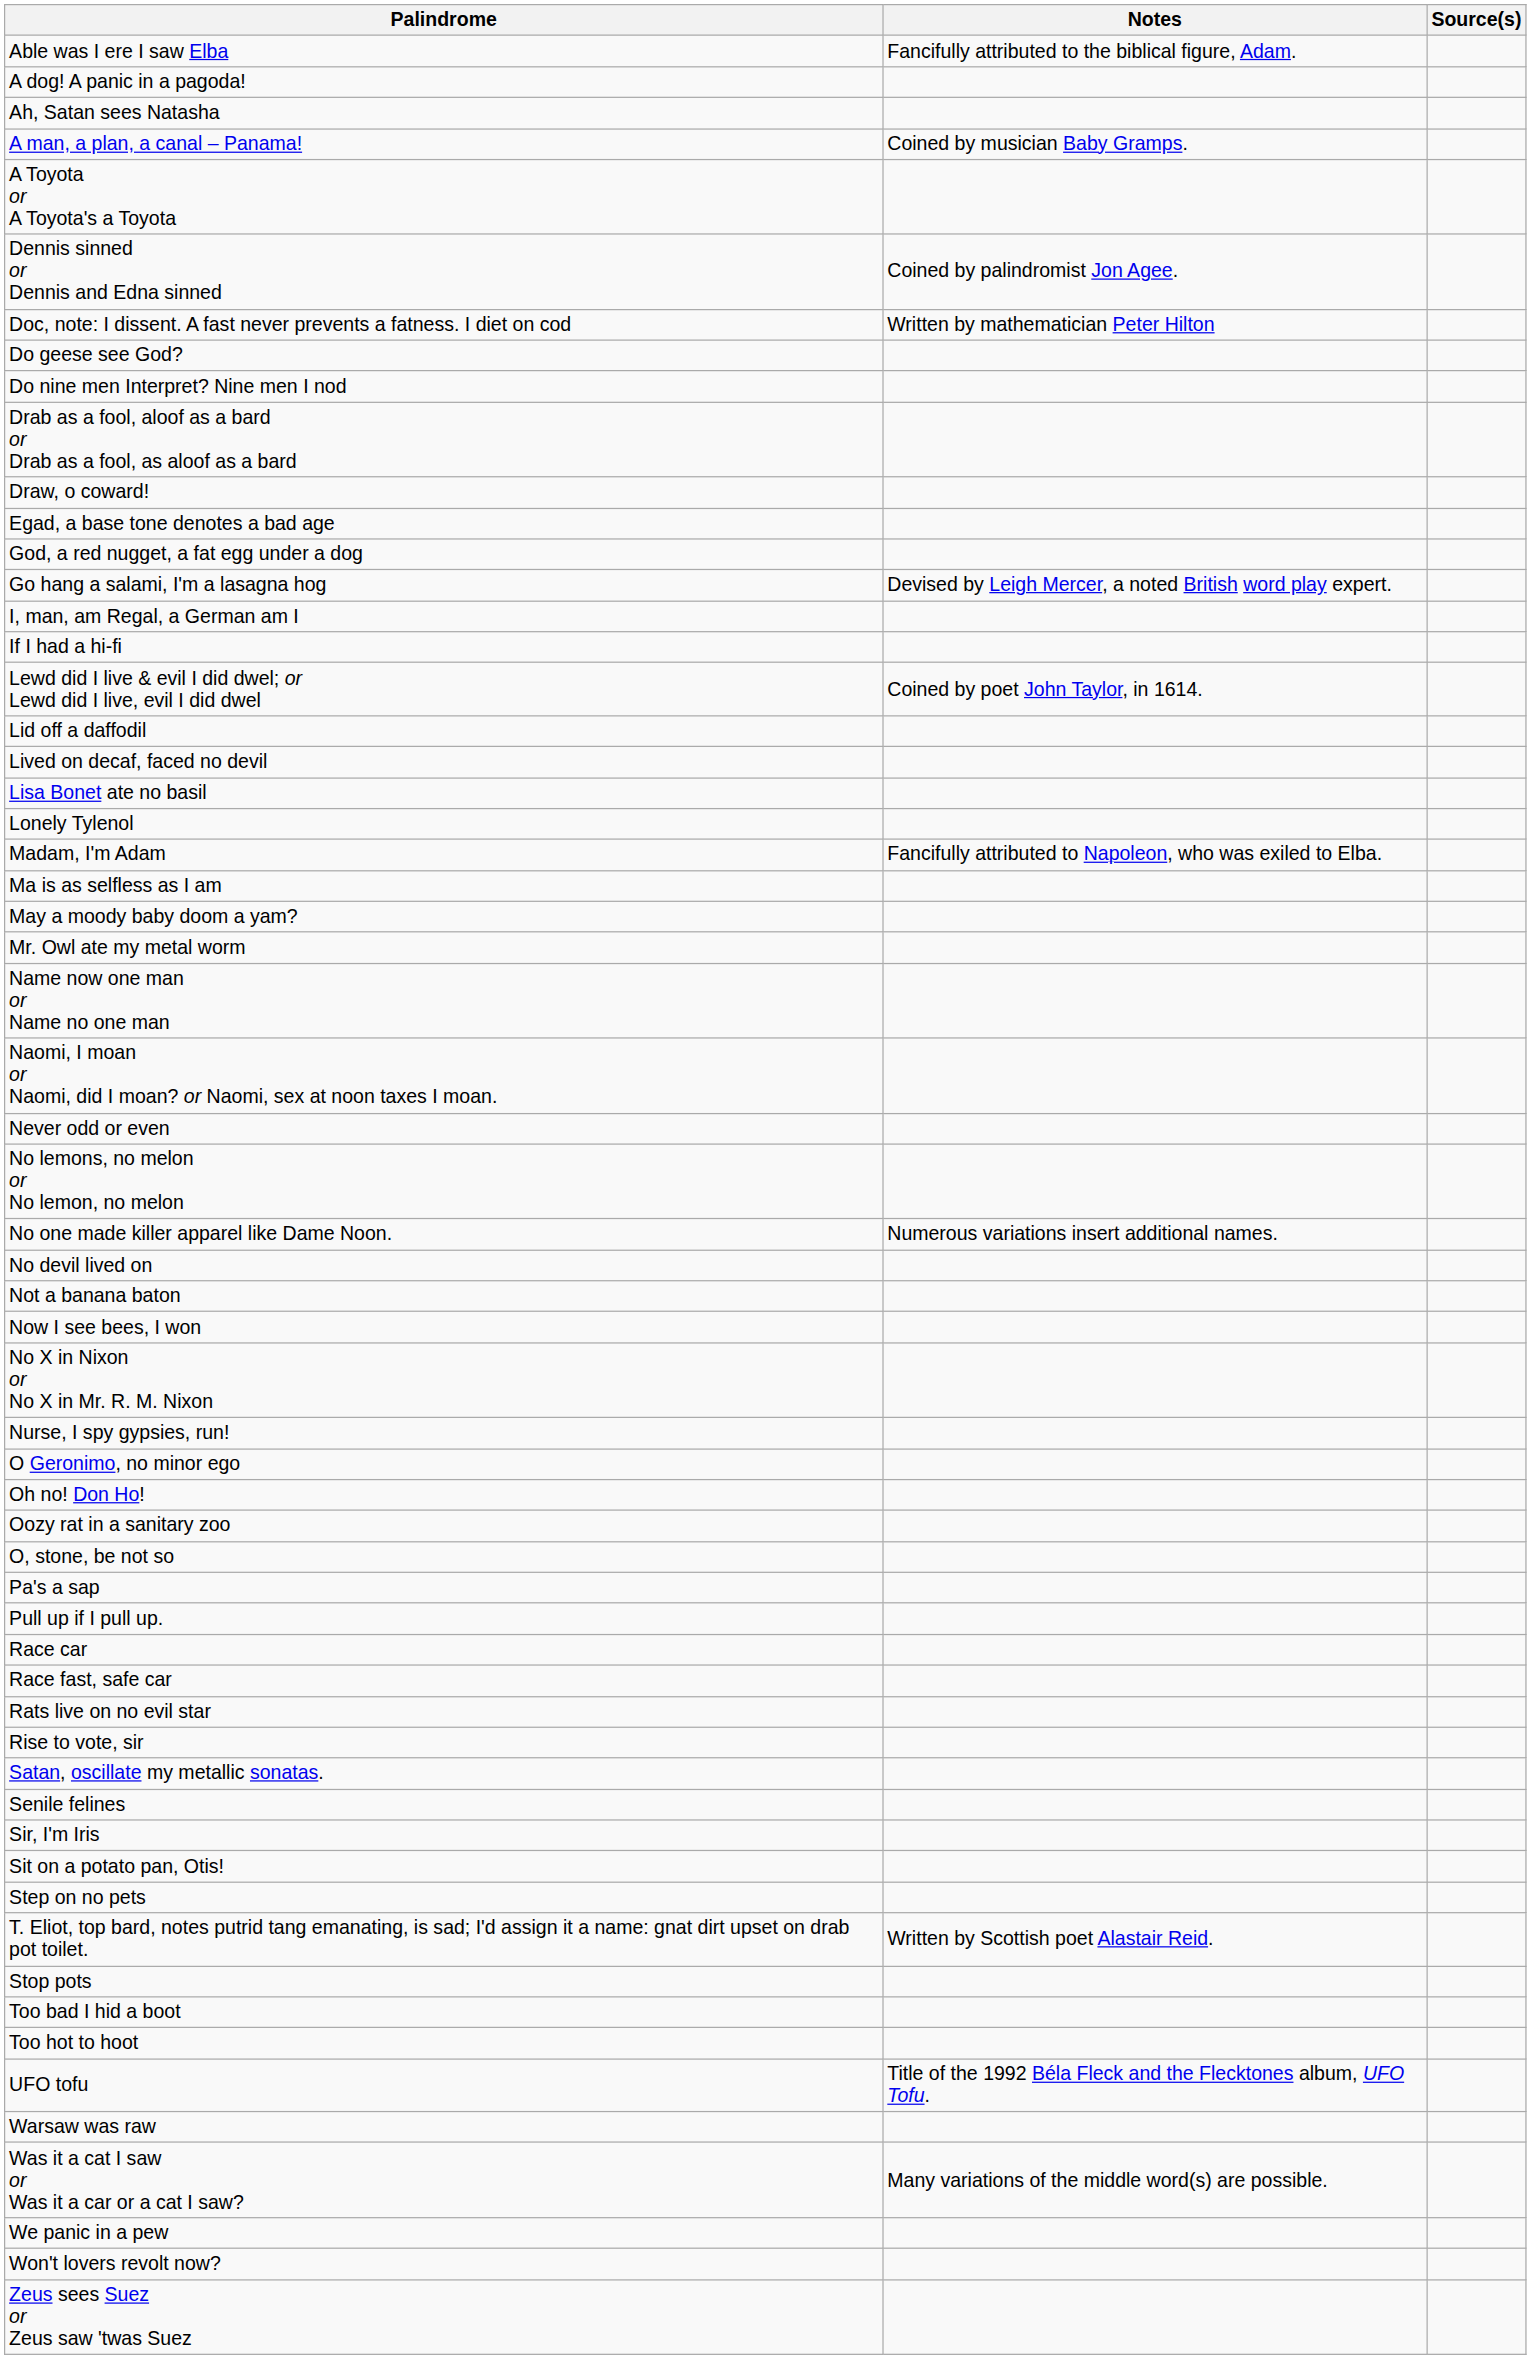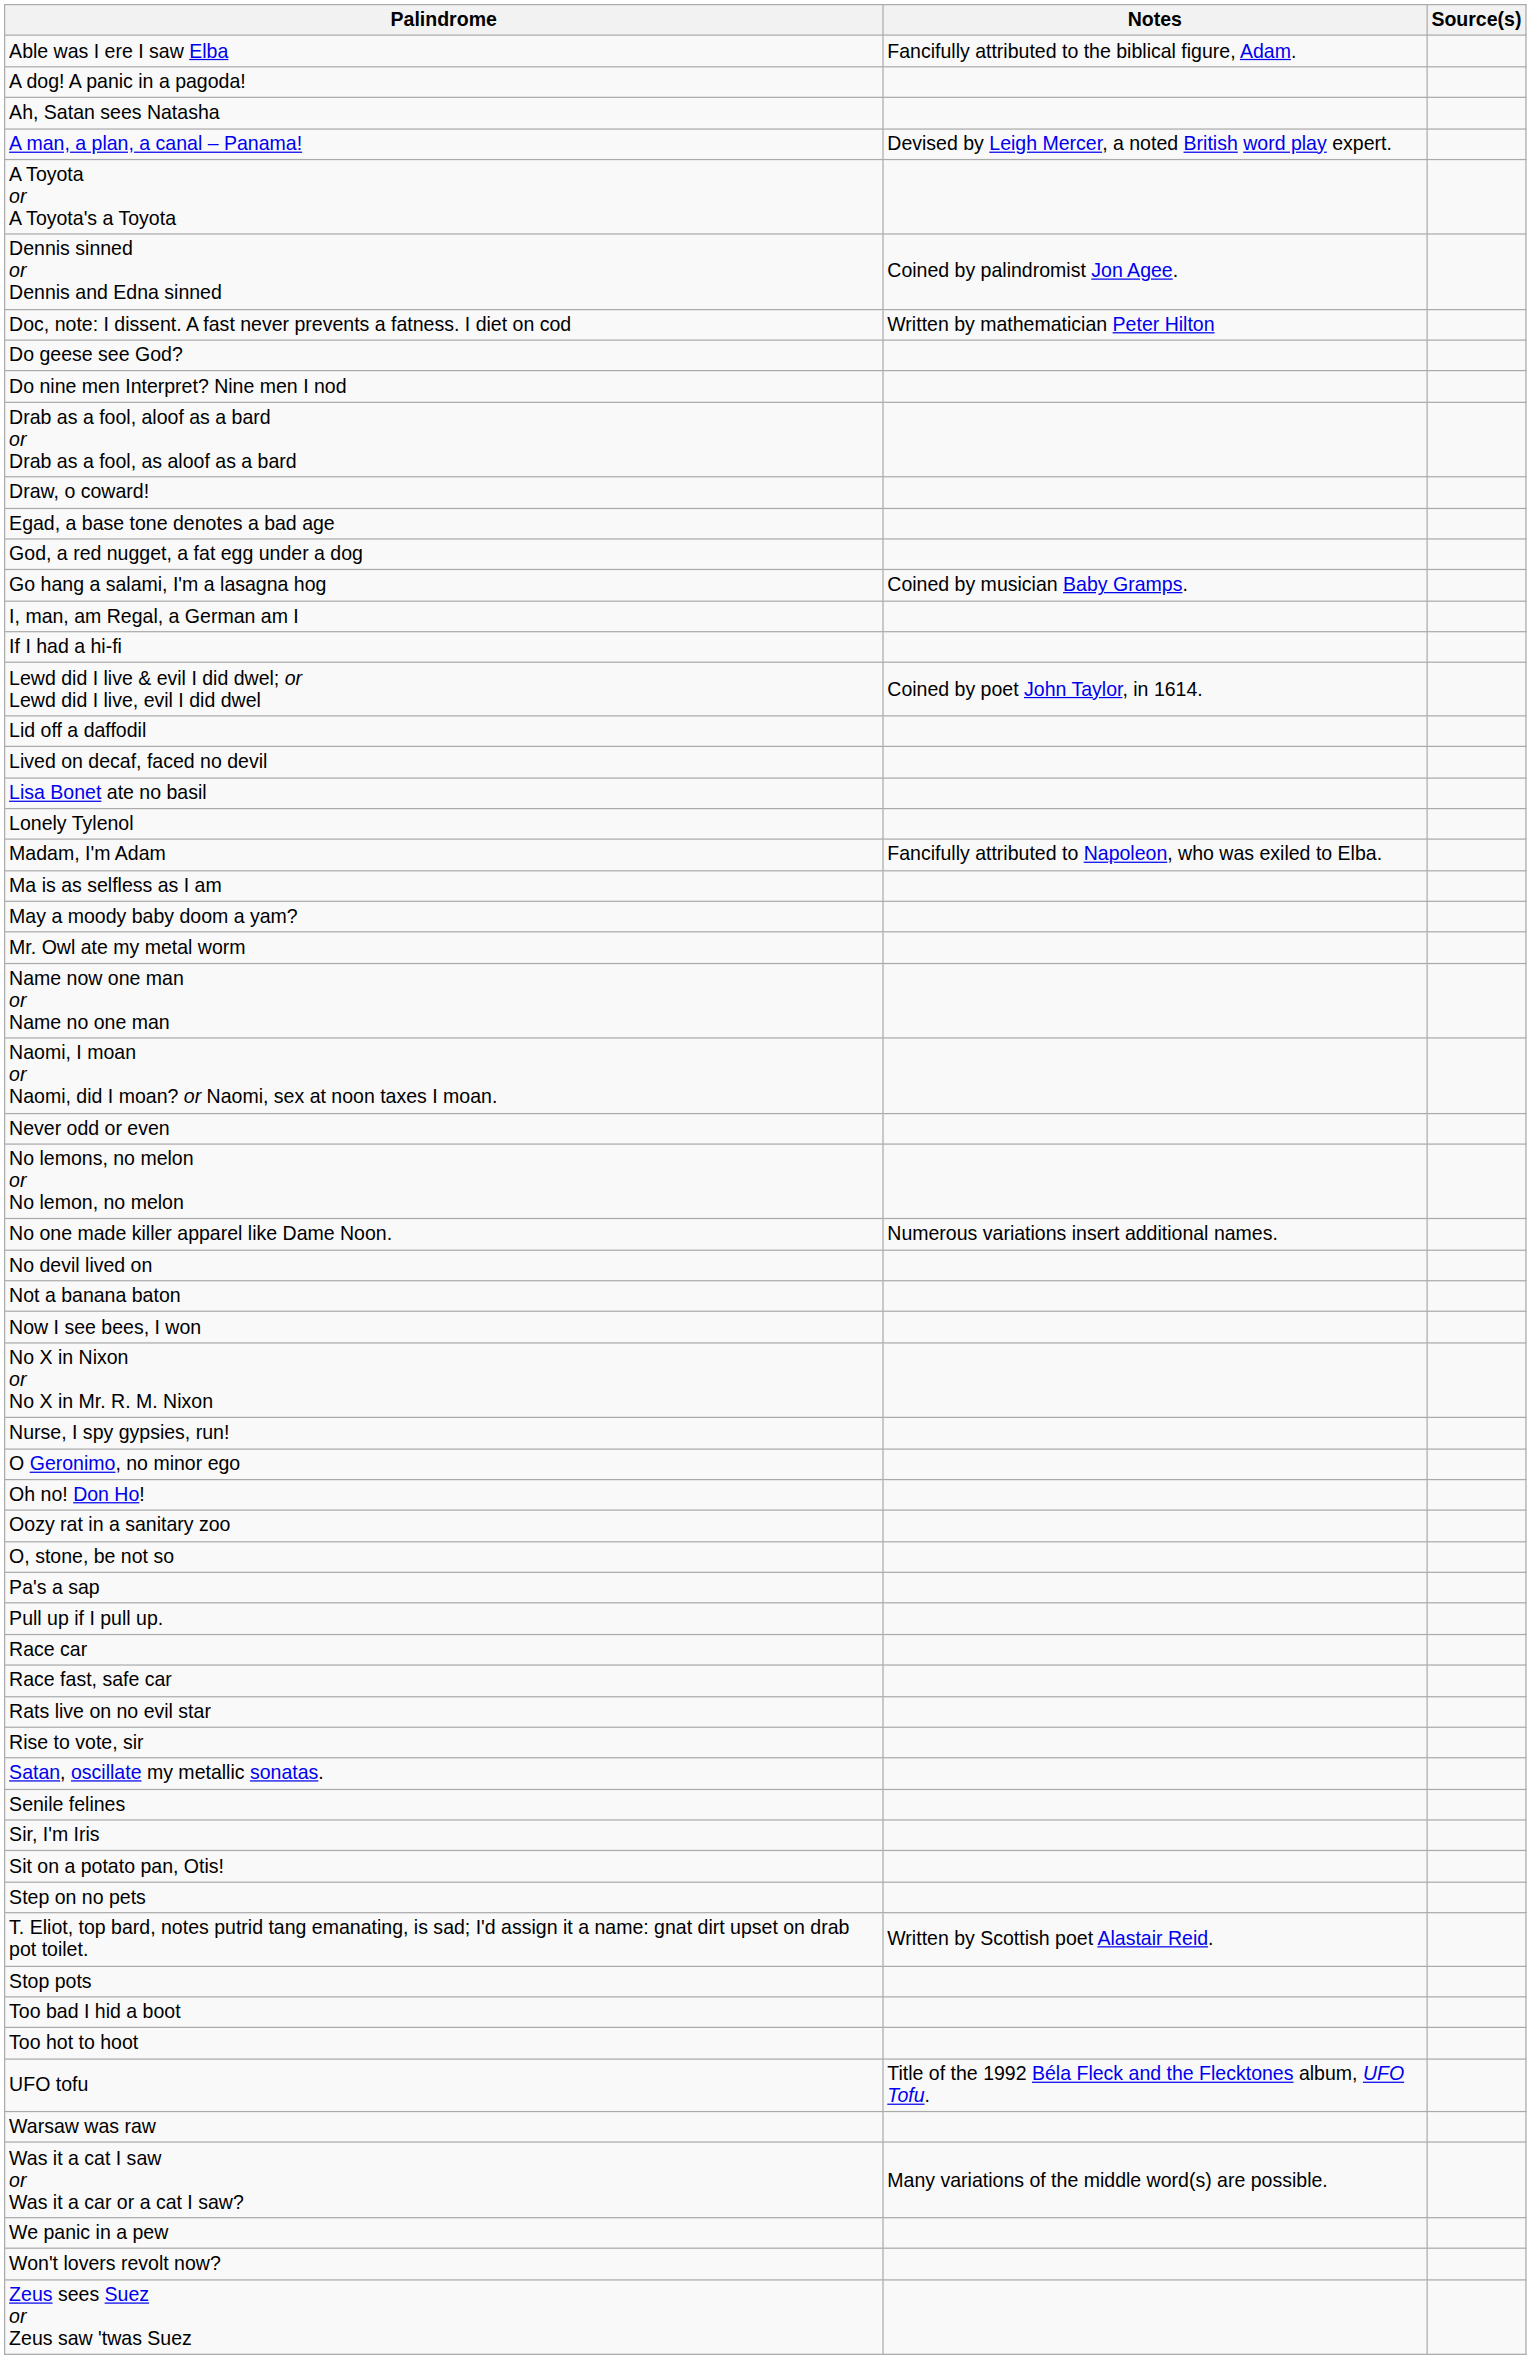A man, a plan, a canal – Panama! | Notes: Coined by musician Baby Gramps. -> Devised by Leigh Mercer, a noted British word play expert.
Go hang a salami, I'm a lasagna hog | Notes: Devised by Leigh Mercer, a noted British word play expert. -> Coined by musician Baby Gramps.
